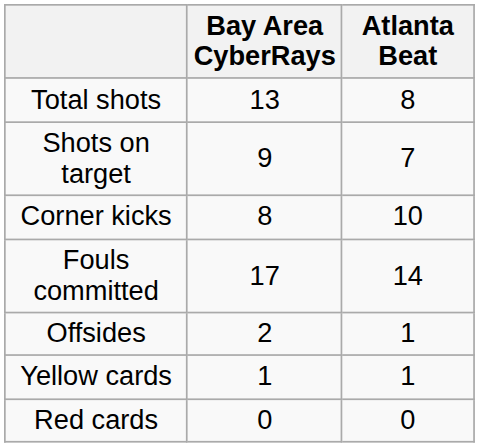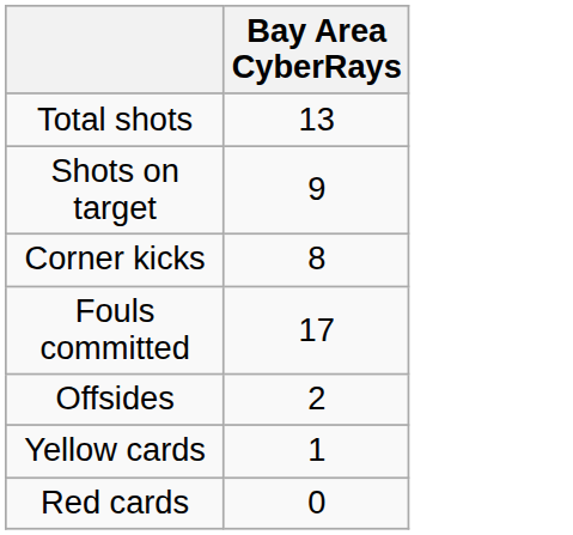- column: Atlanta Beat | 8 | 7 | 10 | 14 | 1 | 1 | 0
